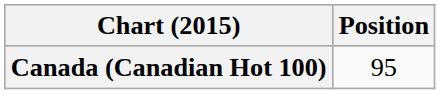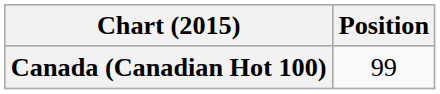Canada (Canadian Hot 100) | Position: 95 -> 99
